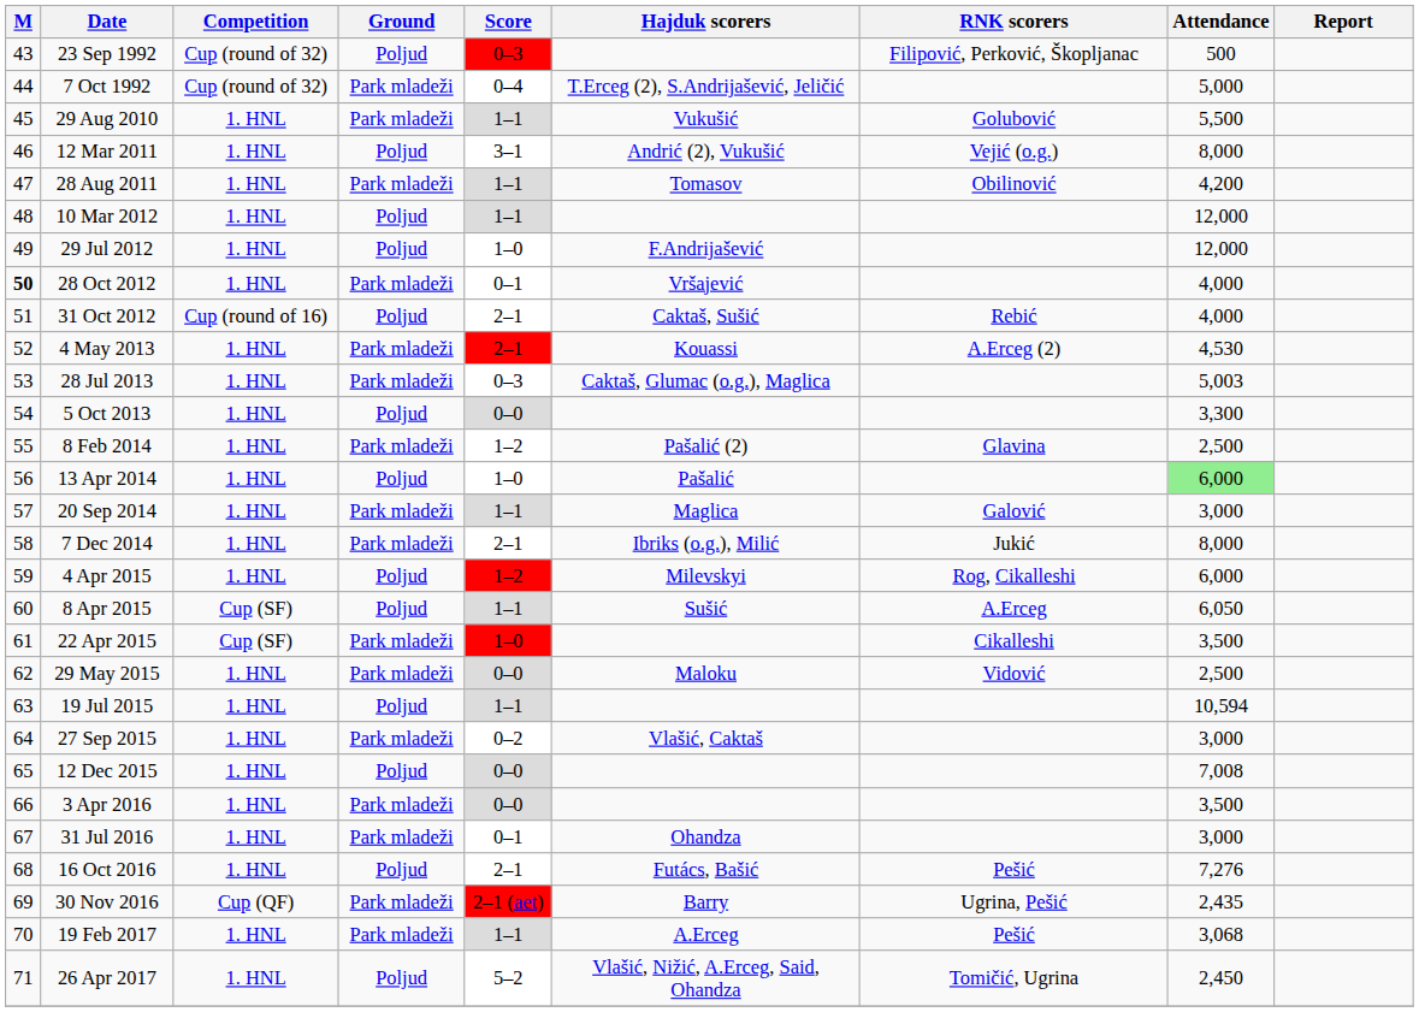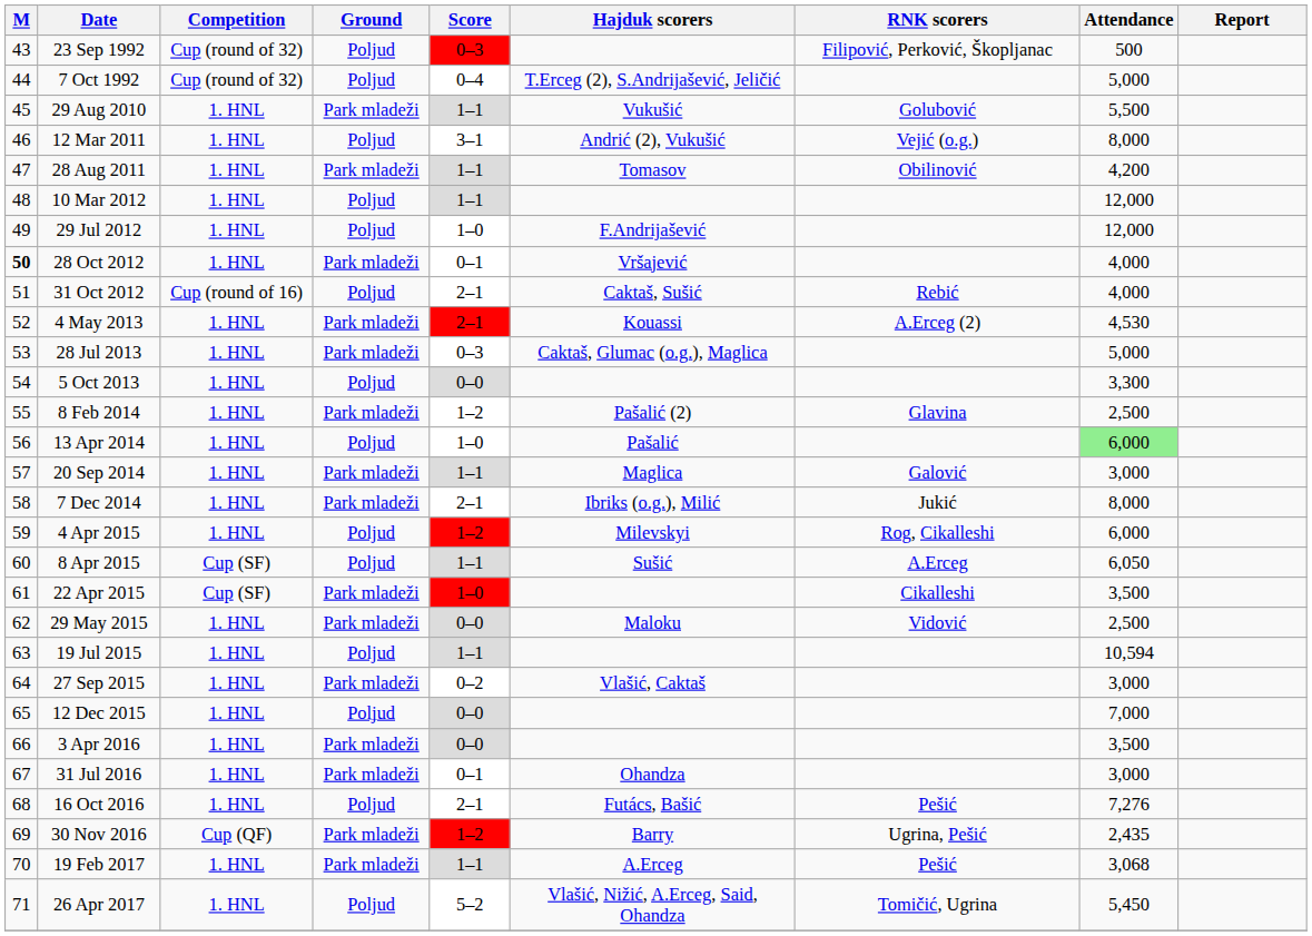7 Oct 1992 | Ground: Park mladeži -> Poljud
28 Jul 2013 | Attendance: 5,003 -> 5,000
12 Dec 2015 | Attendance: 7,008 -> 7,000
30 Nov 2016 | Score: 2–1 (aet) -> 1–2
26 Apr 2017 | Attendance: 2,450 -> 5,450
